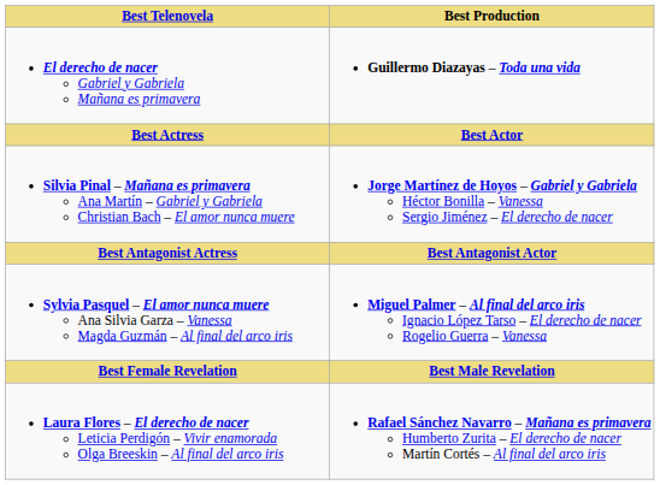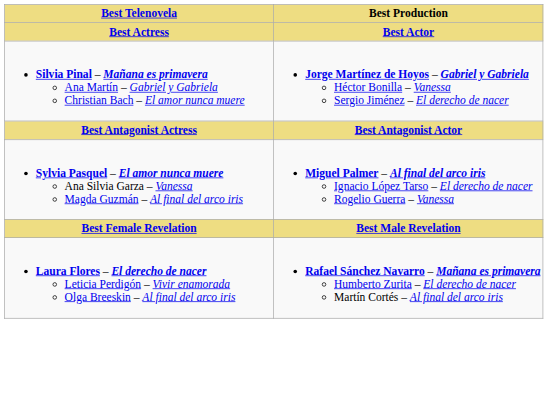- row: El derecho de nacer Gabriel y Gabriela Mañana es primavera | Guillermo Diazayas – Toda una vida
